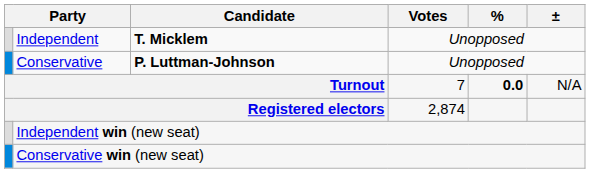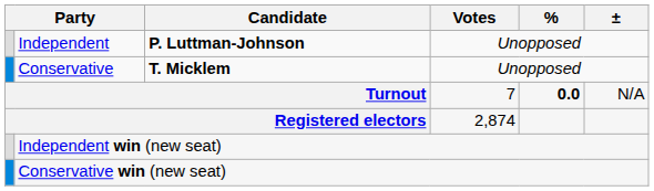Independent | Candidate: T. Micklem -> P. Luttman-Johnson
Conservative | Candidate: P. Luttman-Johnson -> T. Micklem
